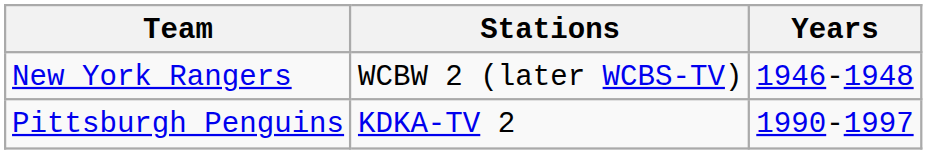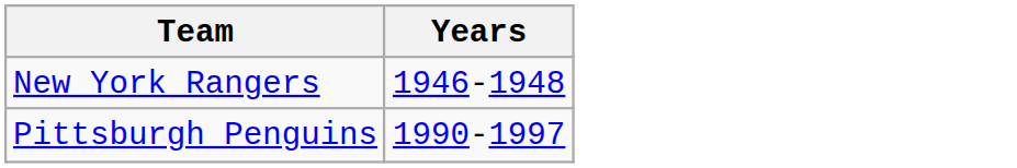- column: Stations | WCBW 2 (later WCBS-TV) | KDKA-TV 2
